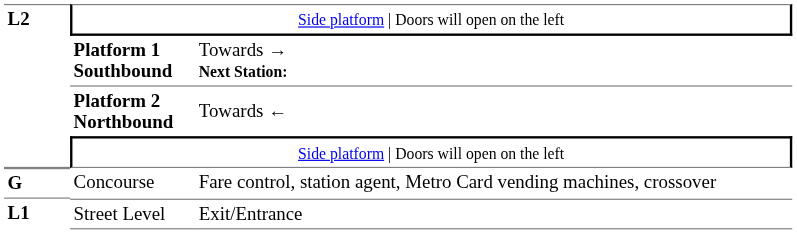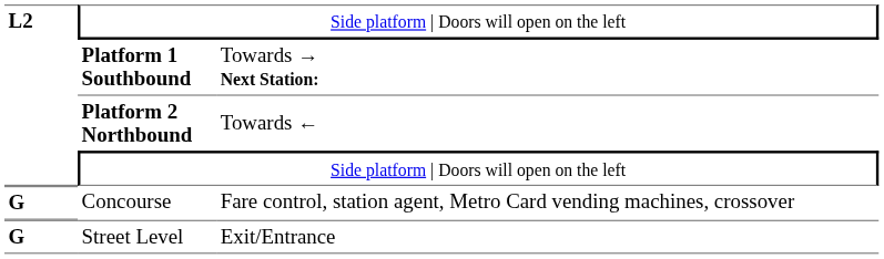Street Level | column 1: L1 -> G
